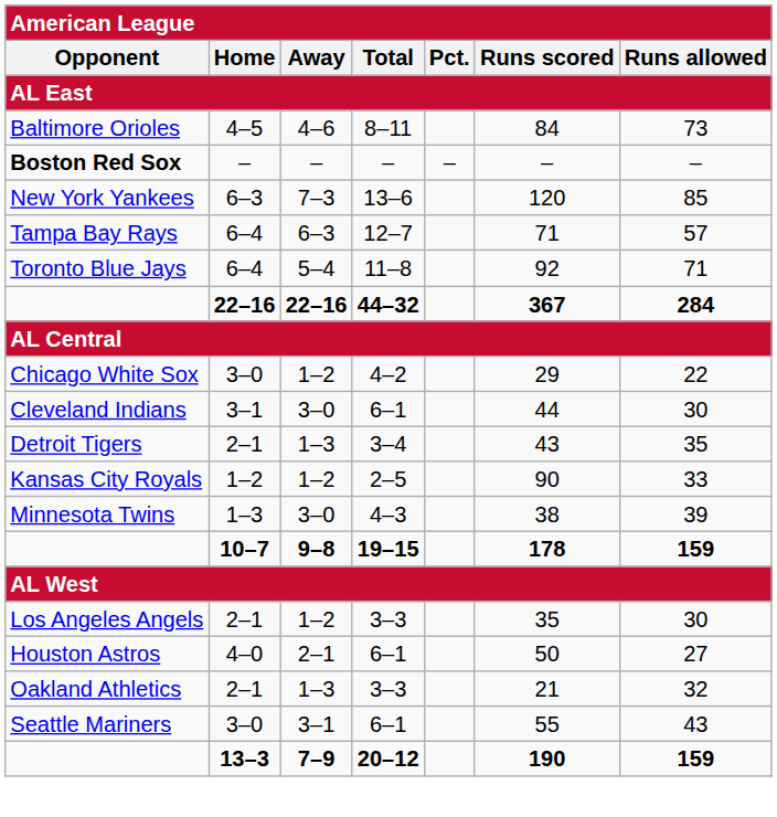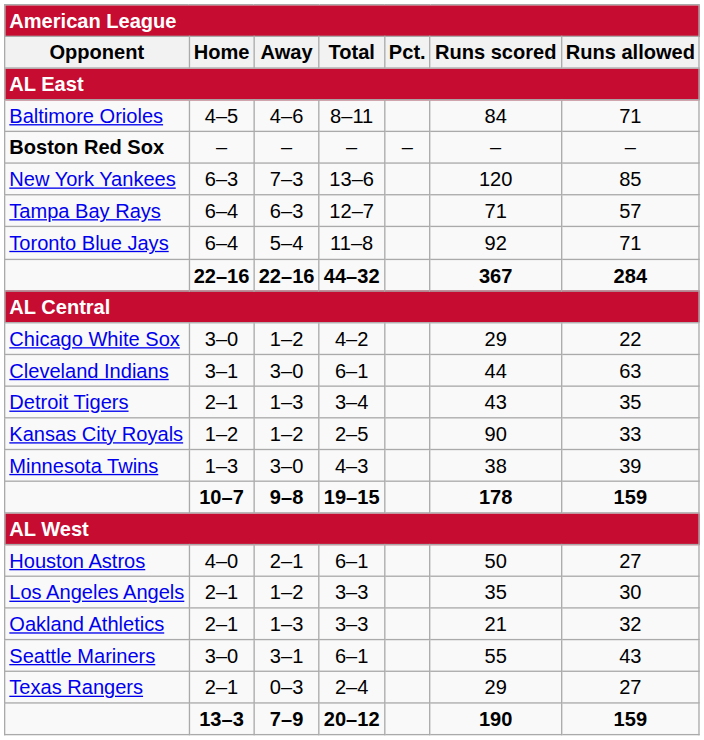Baltimore Orioles | Runs allowed: 73 -> 71
Cleveland Indians | Runs allowed: 30 -> 63
rows swapped: Houston Astros <-> Los Angeles Angels
+ row: Texas Rangers | 2–1 | 0–3 | 2–4 | 29 | 27
